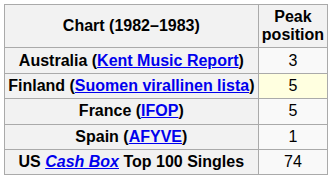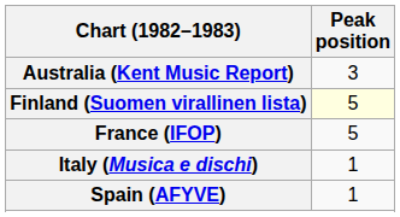+ row: Italy (Musica e dischi) | 1
- row: US Cash Box Top 100 Singles | 74
